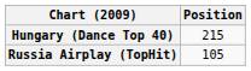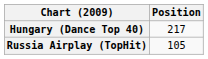Hungary (Dance Top 40) | Position: 215 -> 217
